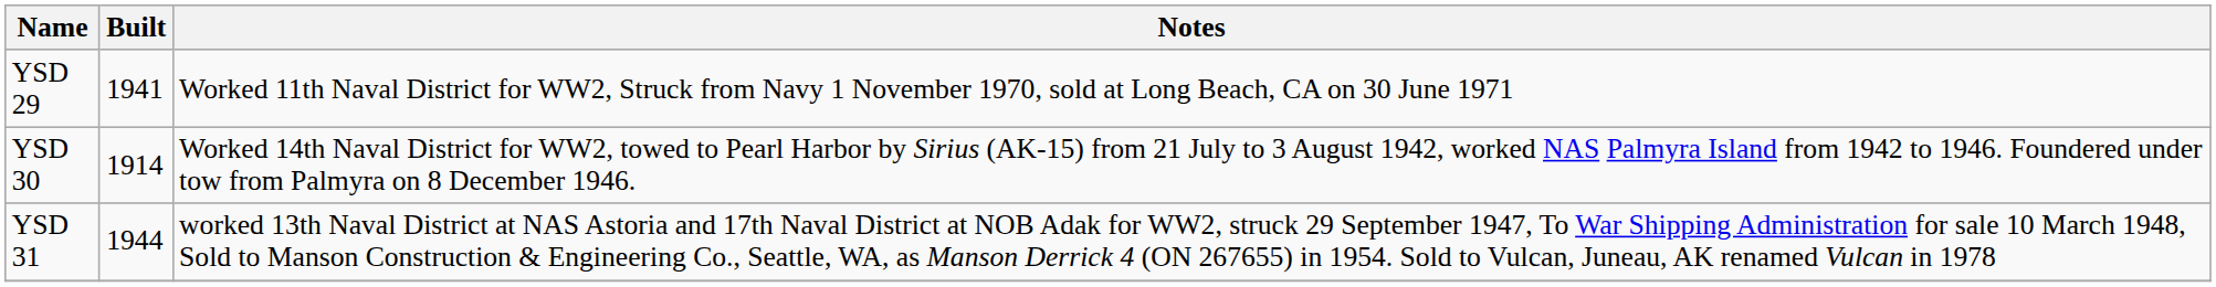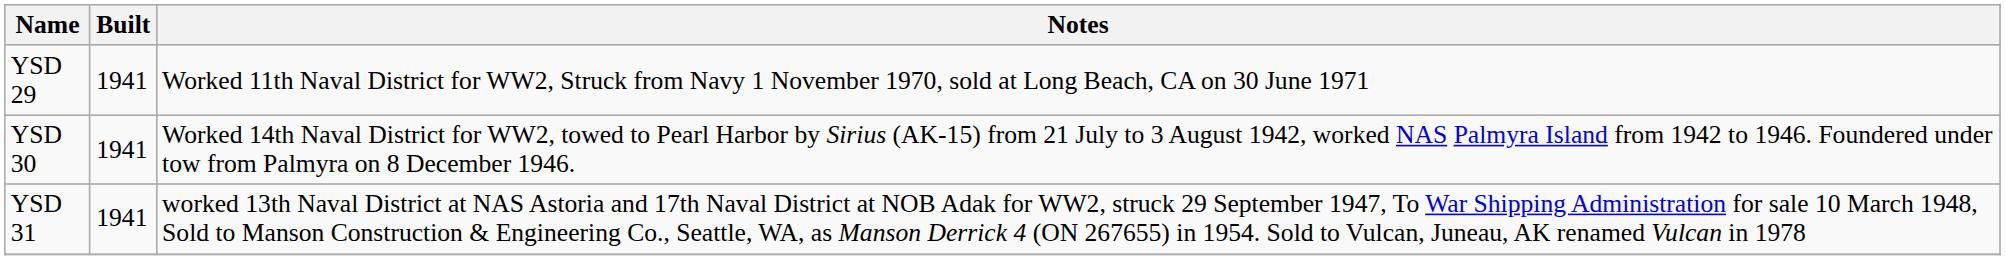YSD 30 | Built: 1914 -> 1941
YSD 31 | Built: 1944 -> 1941
